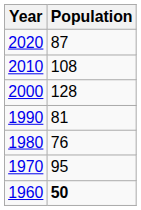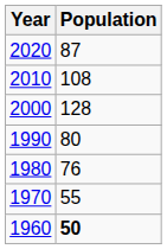1990 | Population: 81 -> 80
1970 | Population: 95 -> 55
